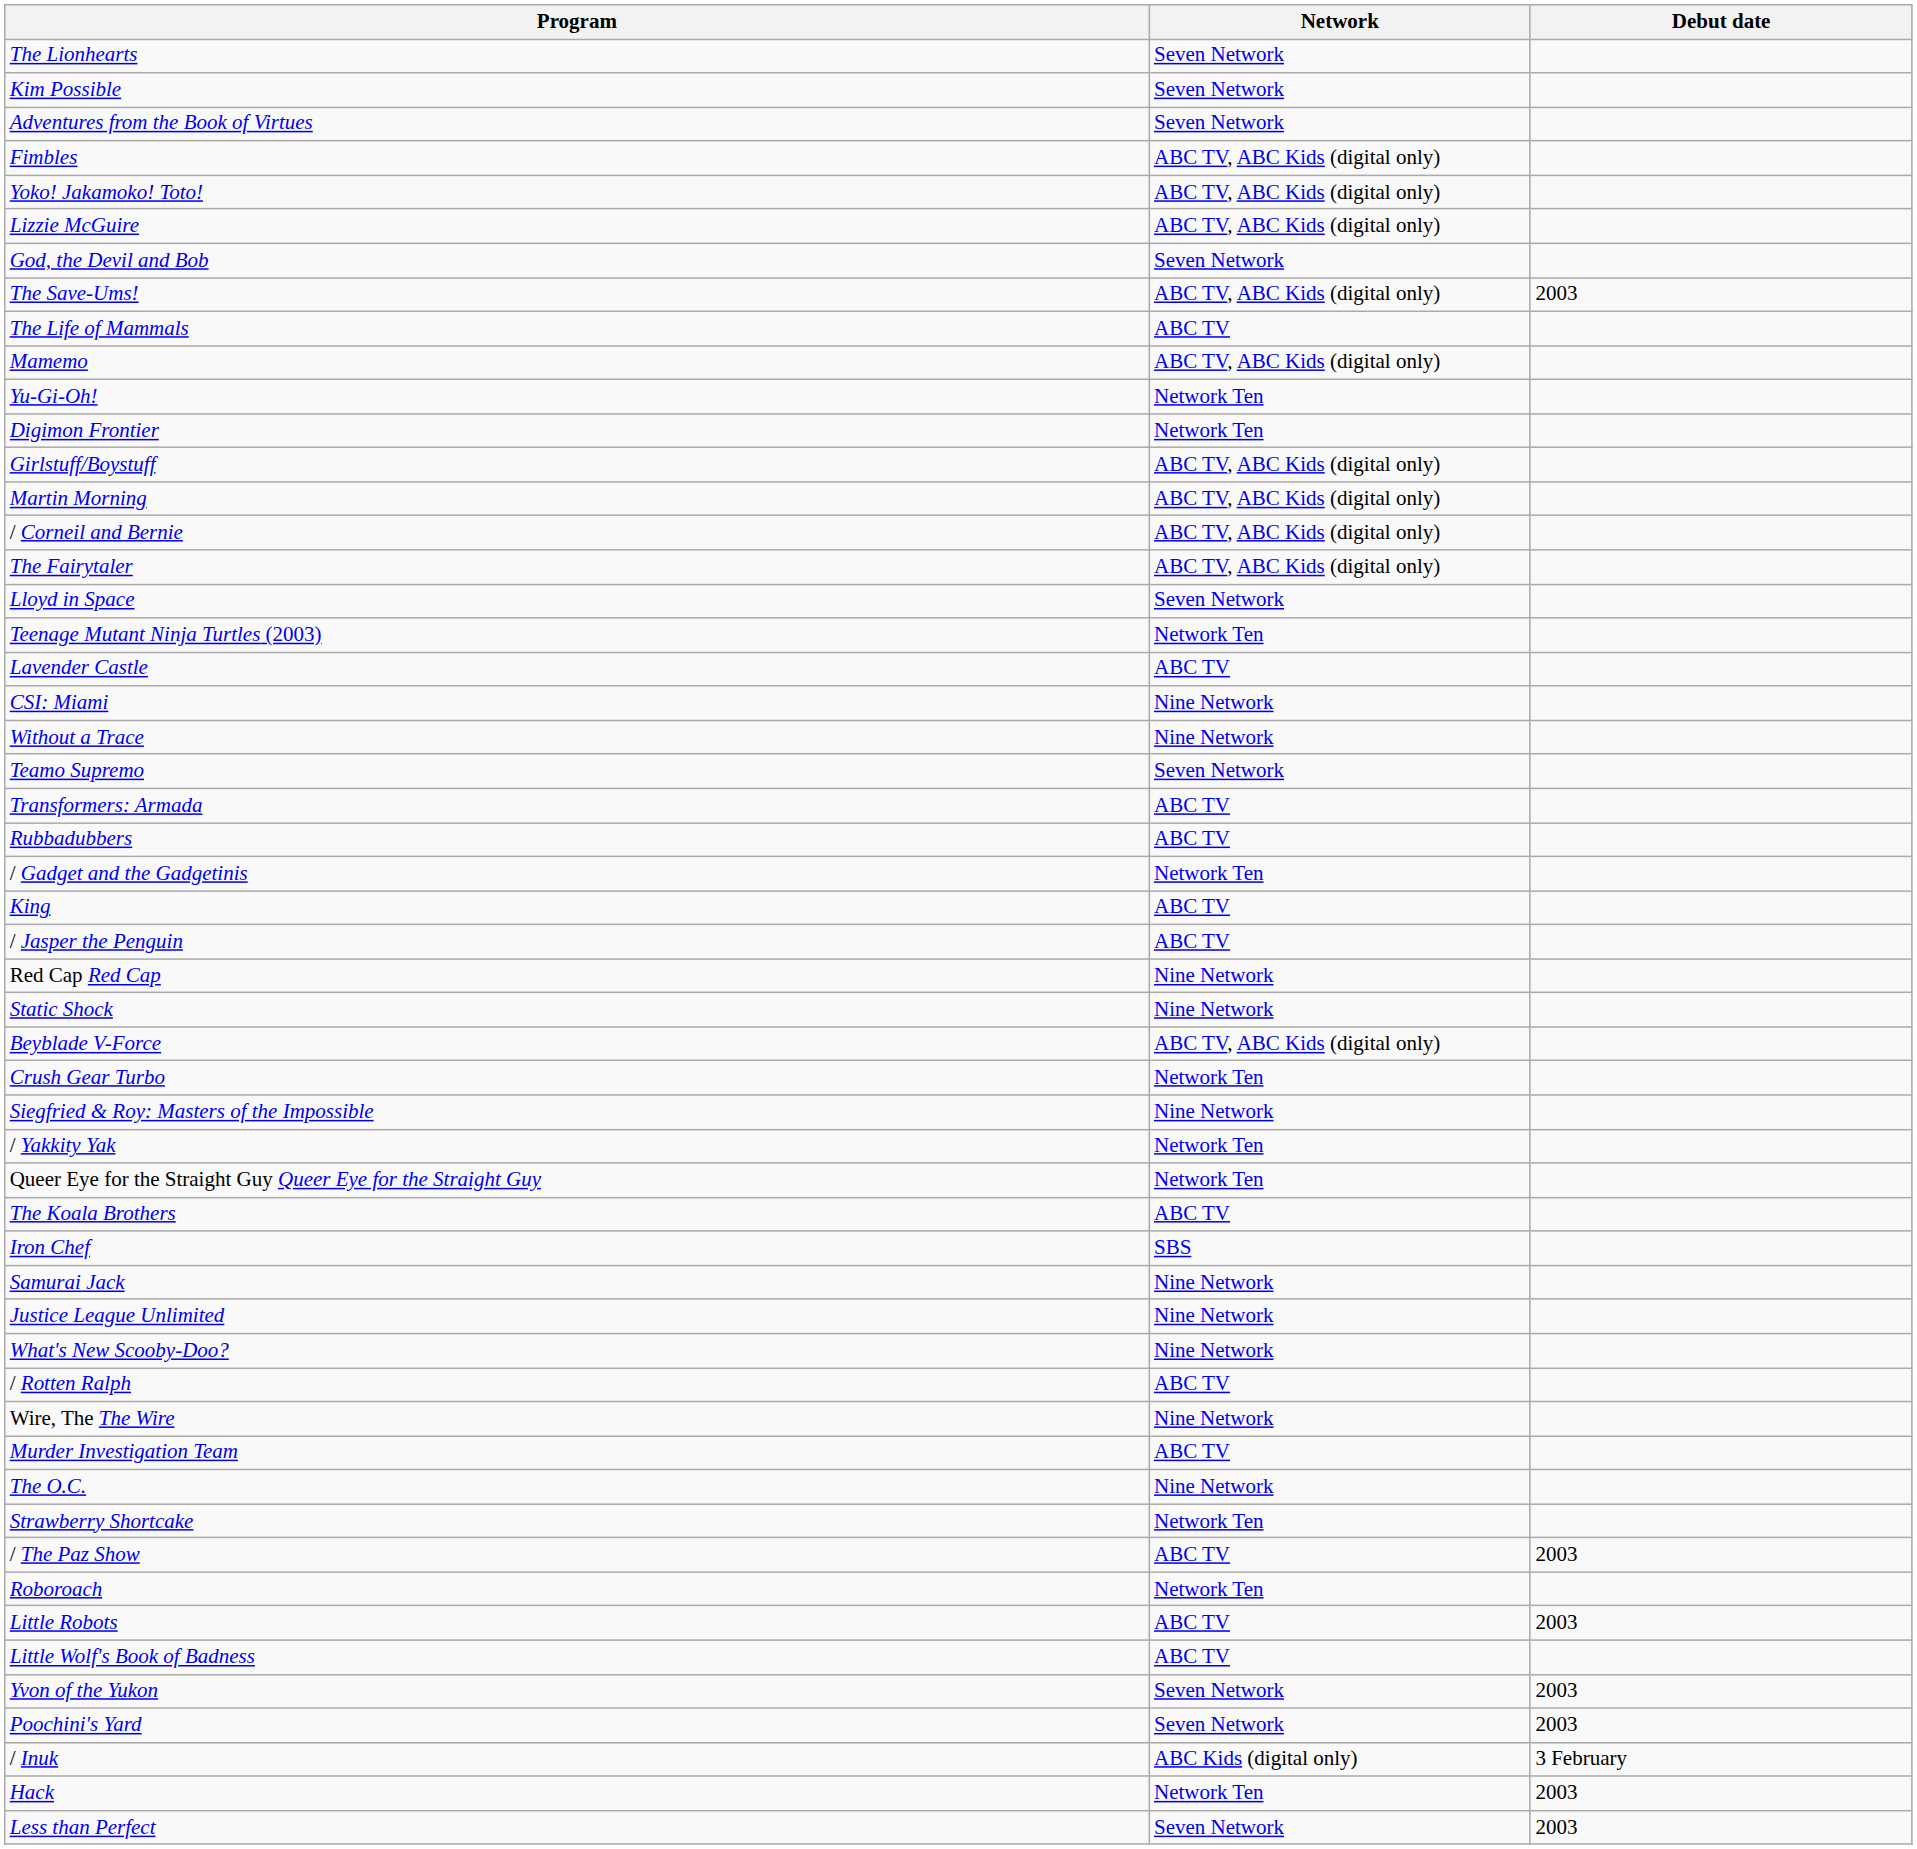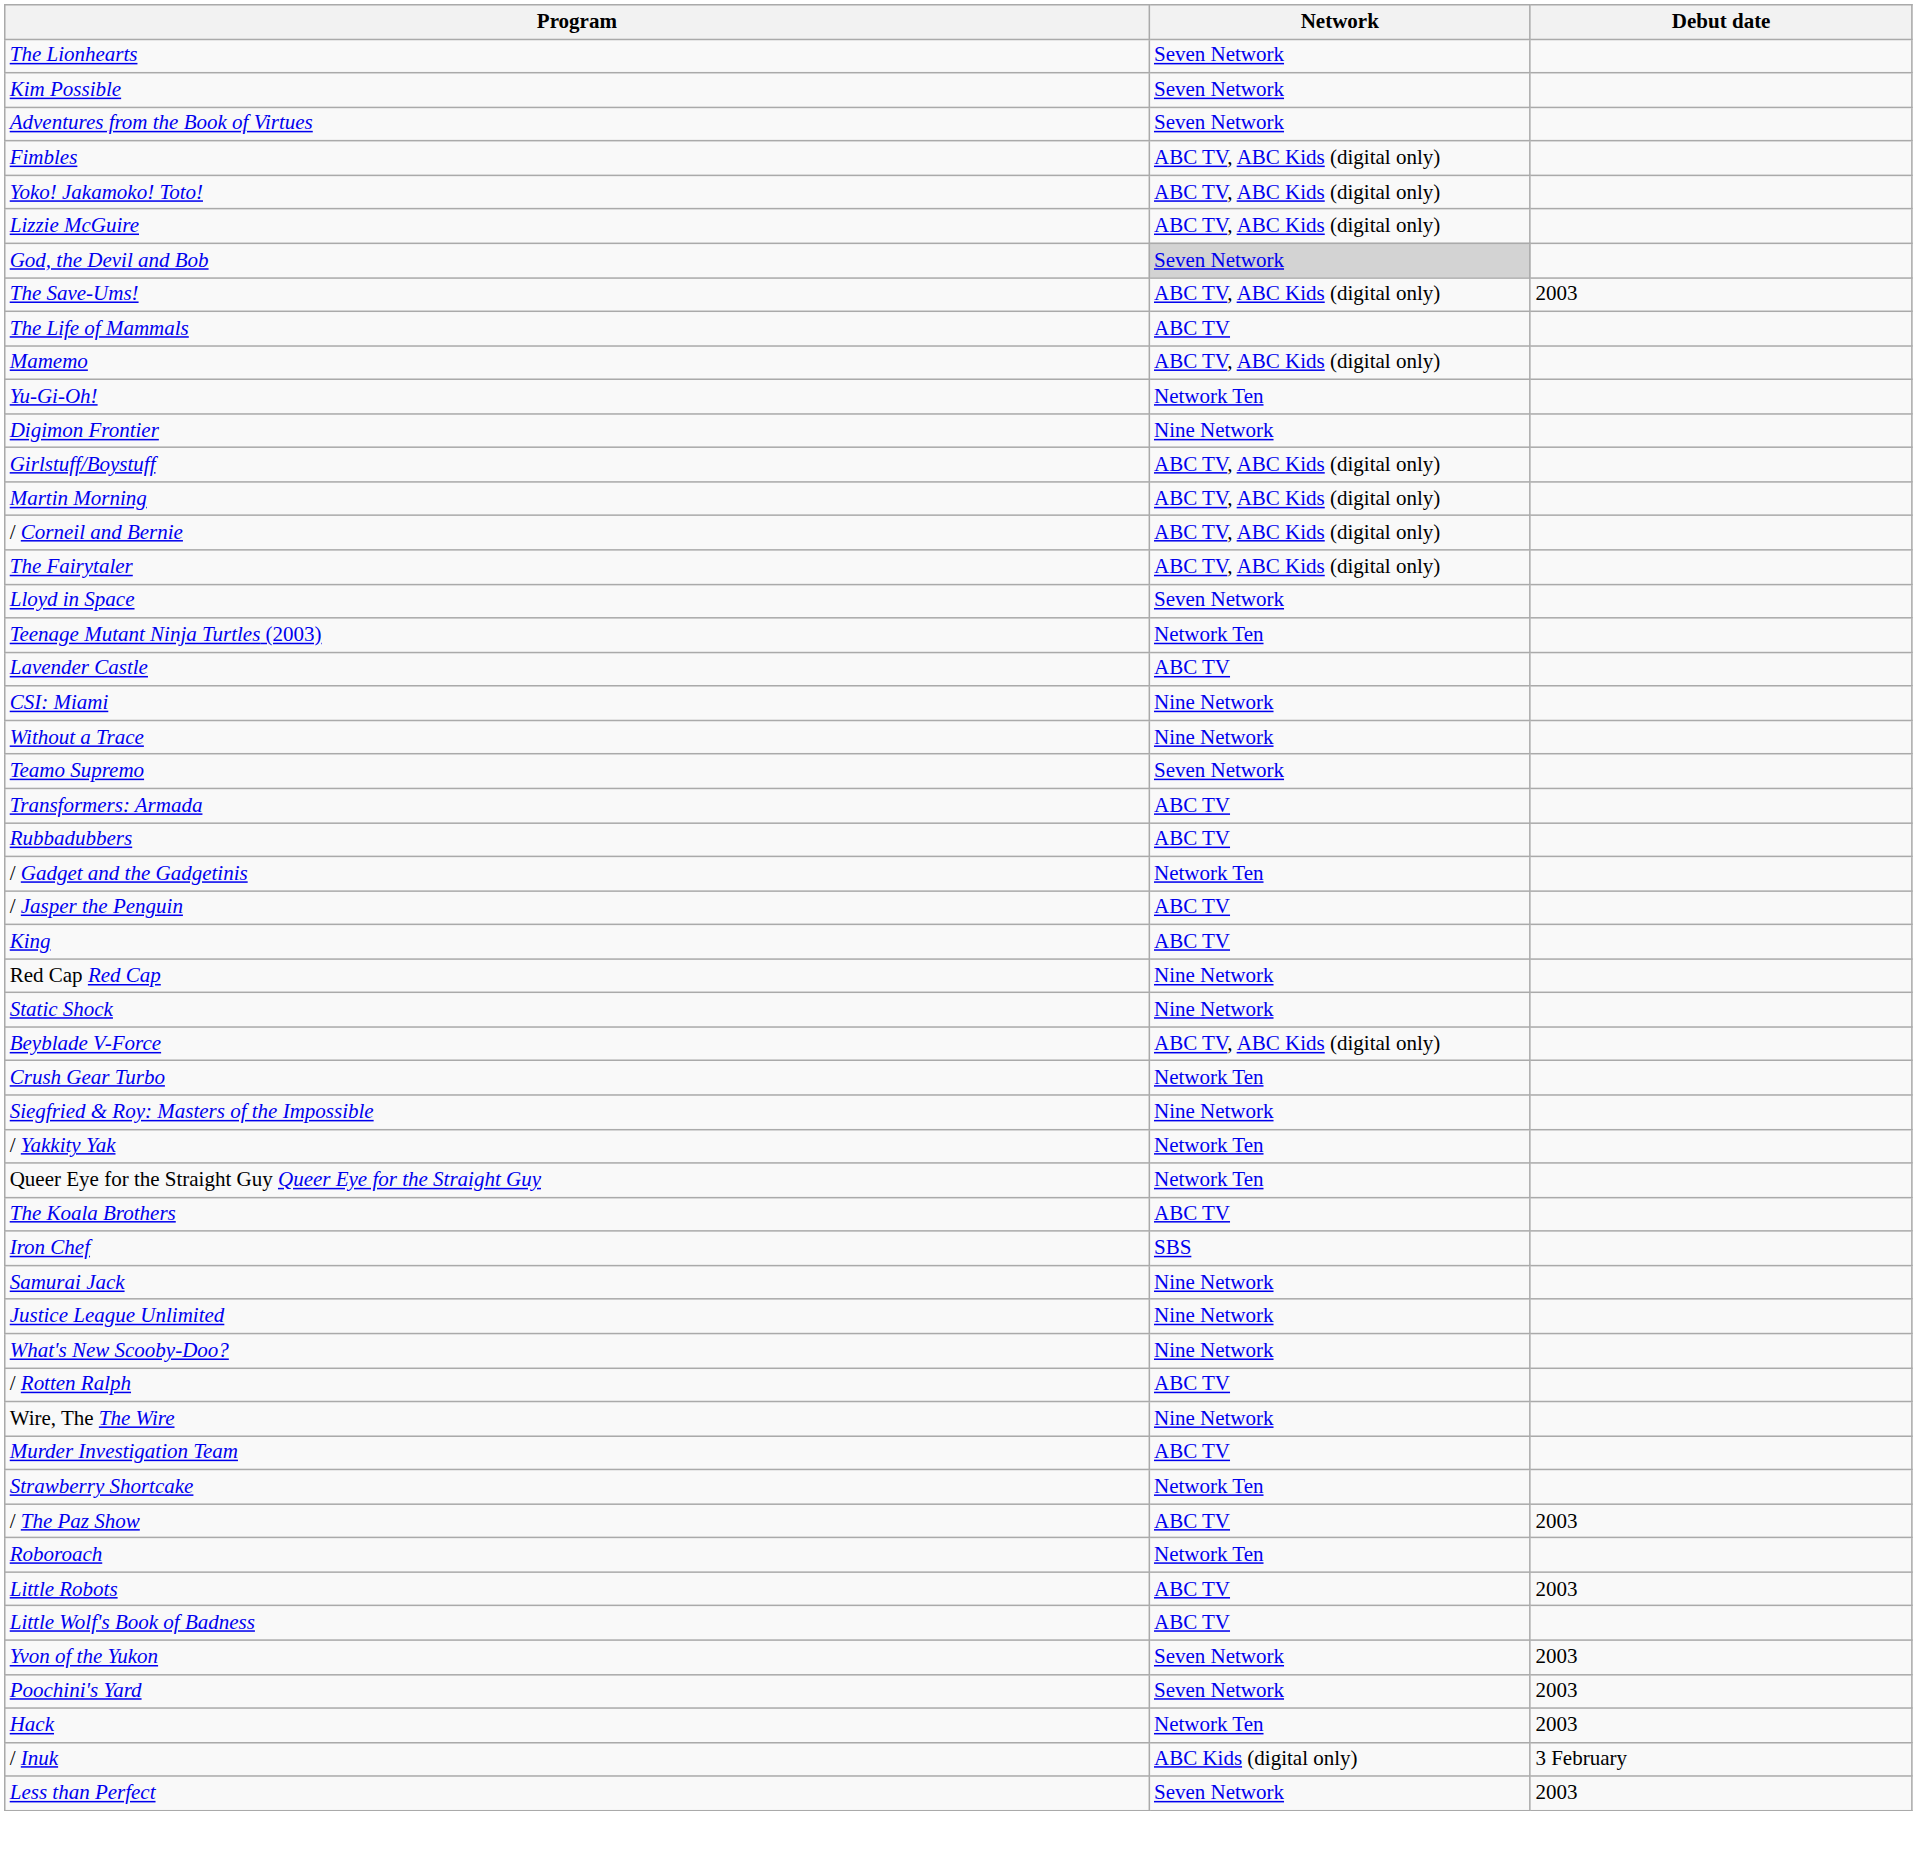God, the Devil and Bob | Network: no background -> lightgrey background
Digimon Frontier | Network: Network Ten -> Nine Network
rows swapped: / Jasper the Penguin <-> King
- row: The O.C. | Nine Network
rows swapped: / Inuk <-> Hack
